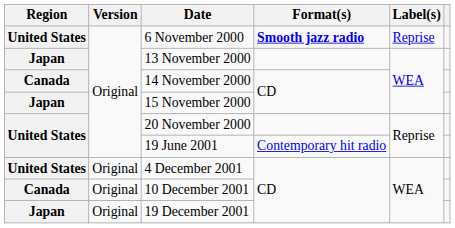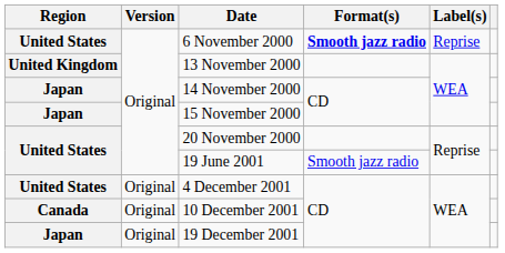13 November 2000 | Region: Japan -> United Kingdom
14 November 2000 | Region: Canada -> Japan
19 June 2001 | Format(s): Contemporary hit radio -> Smooth jazz radio
